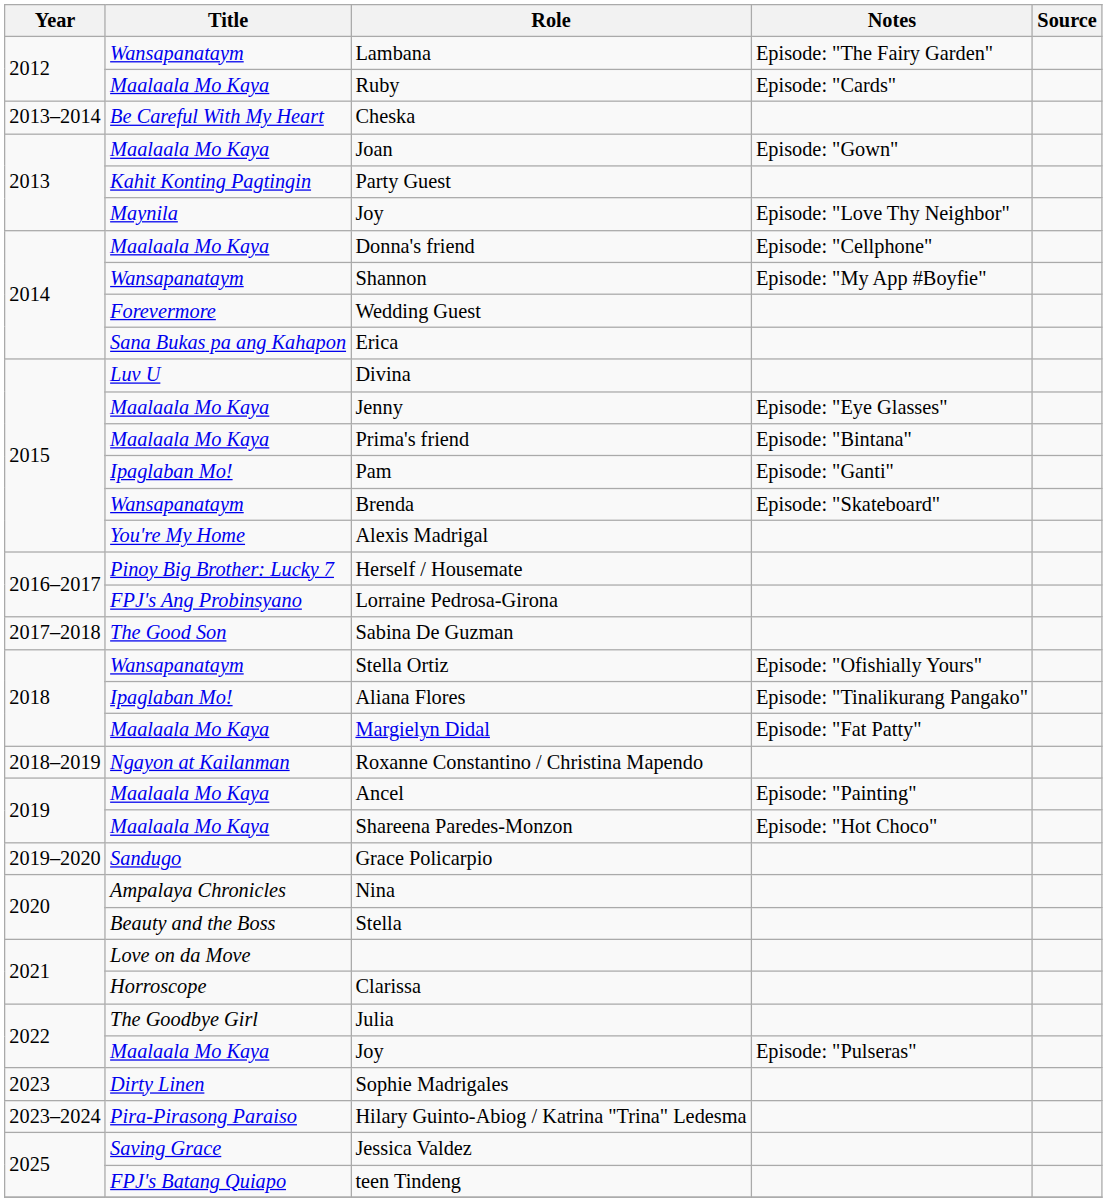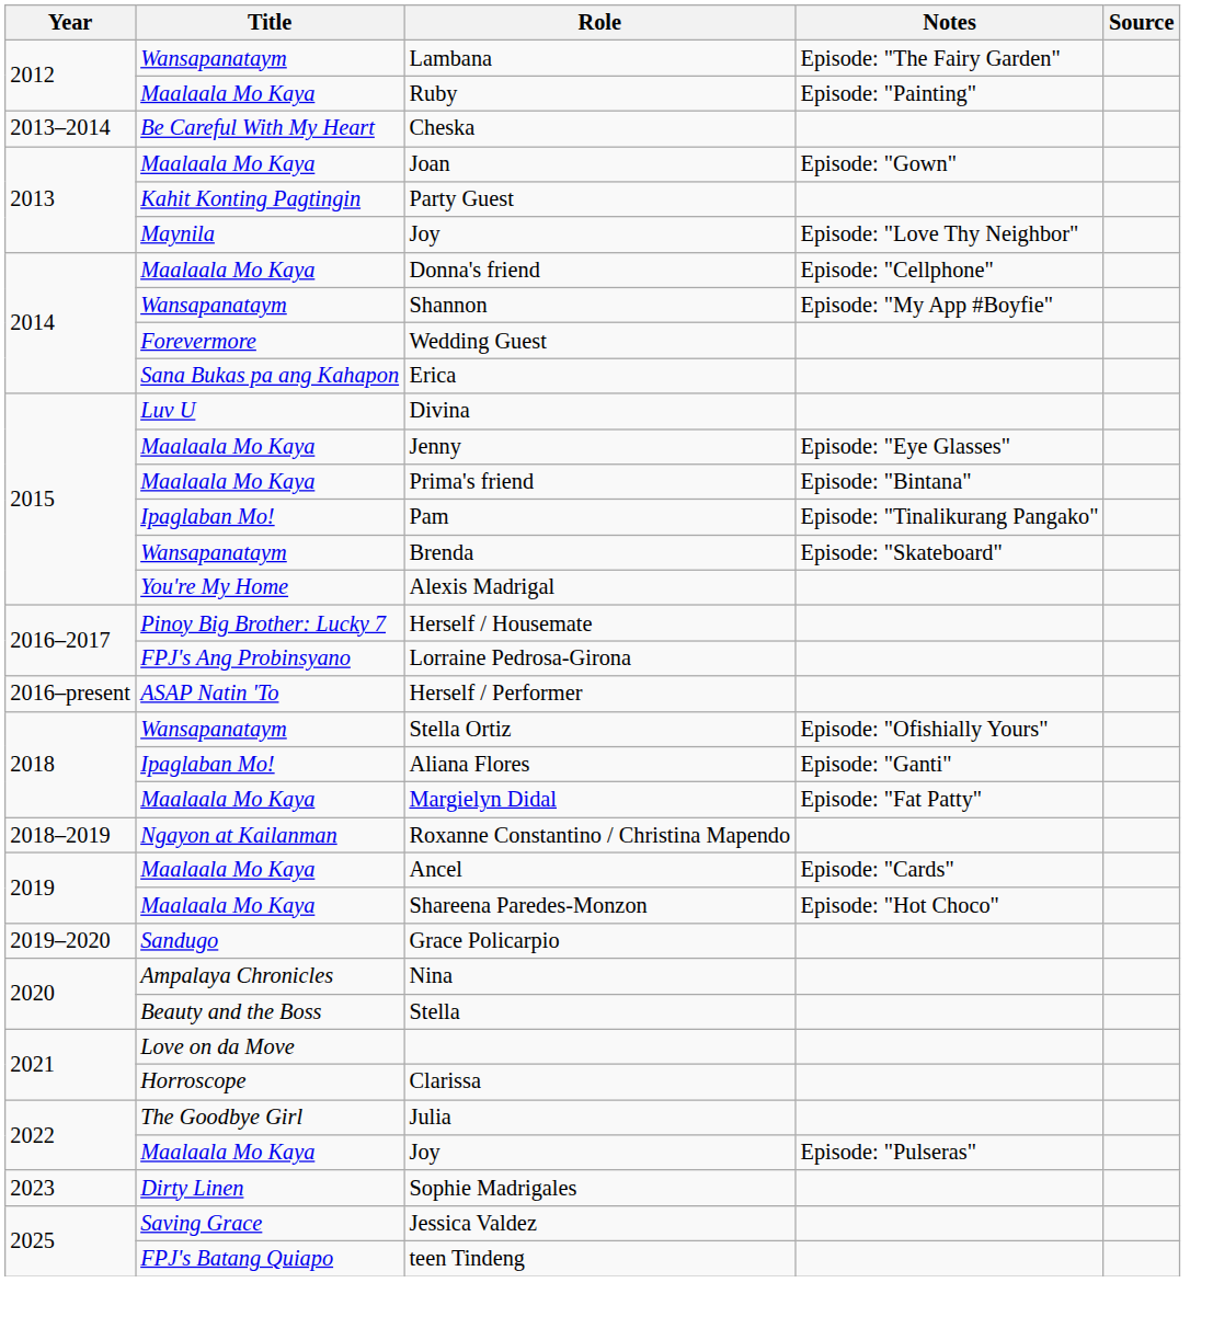Ruby | Notes: Episode: "Cards" -> Episode: "Painting"
Pam | Notes: Episode: "Ganti" -> Episode: "Tinalikurang Pangako"
+ row: 2016–present | ASAP Natin 'To | Herself / Performer
- row: 2017–2018 | The Good Son | Sabina De Guzman
Aliana Flores | Notes: Episode: "Tinalikurang Pangako" -> Episode: "Ganti"
Ancel | Notes: Episode: "Painting" -> Episode: "Cards"
- row: 2023–2024 | Pira-Pirasong Paraiso | Hilary Guinto-Abiog / Katrina "Trina" Ledesma
